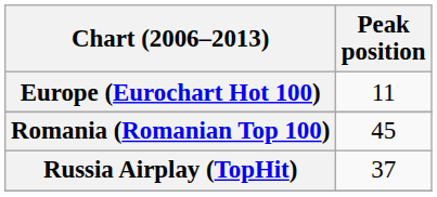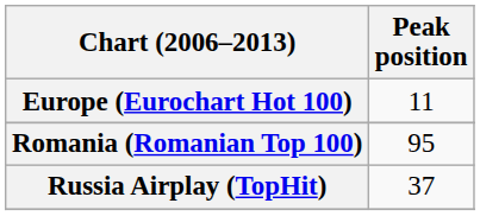Romania (Romanian Top 100) | Peak position: 45 -> 95
